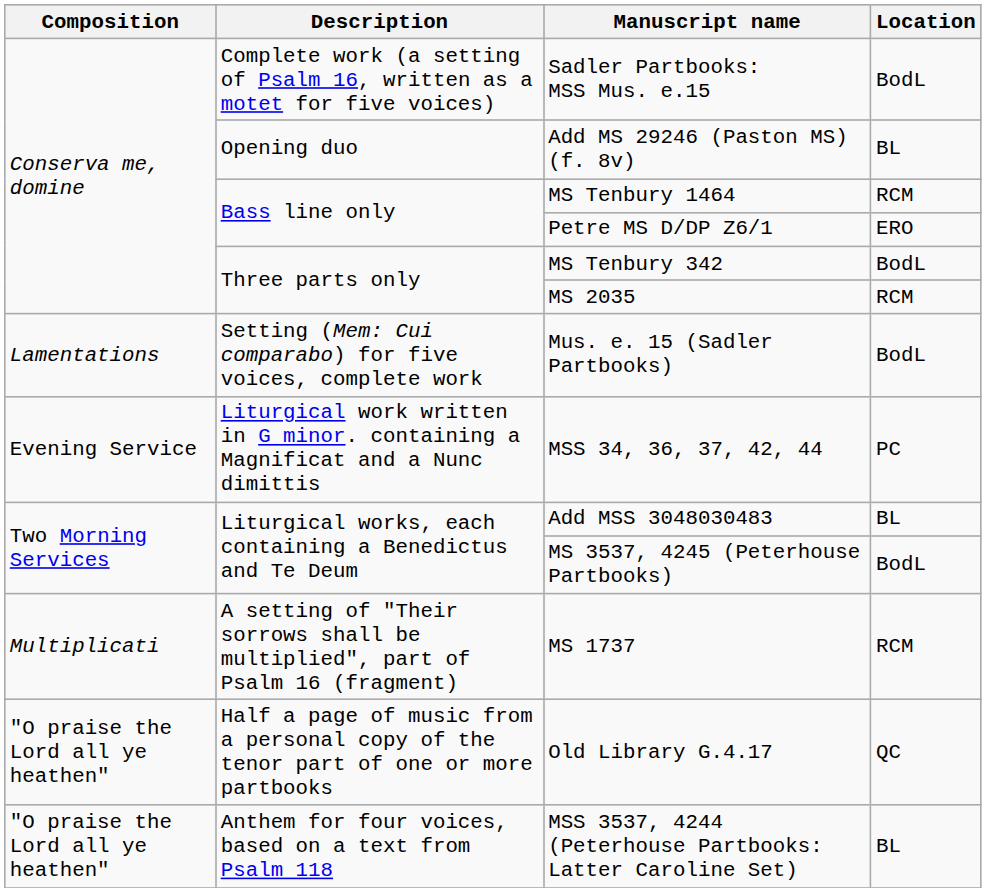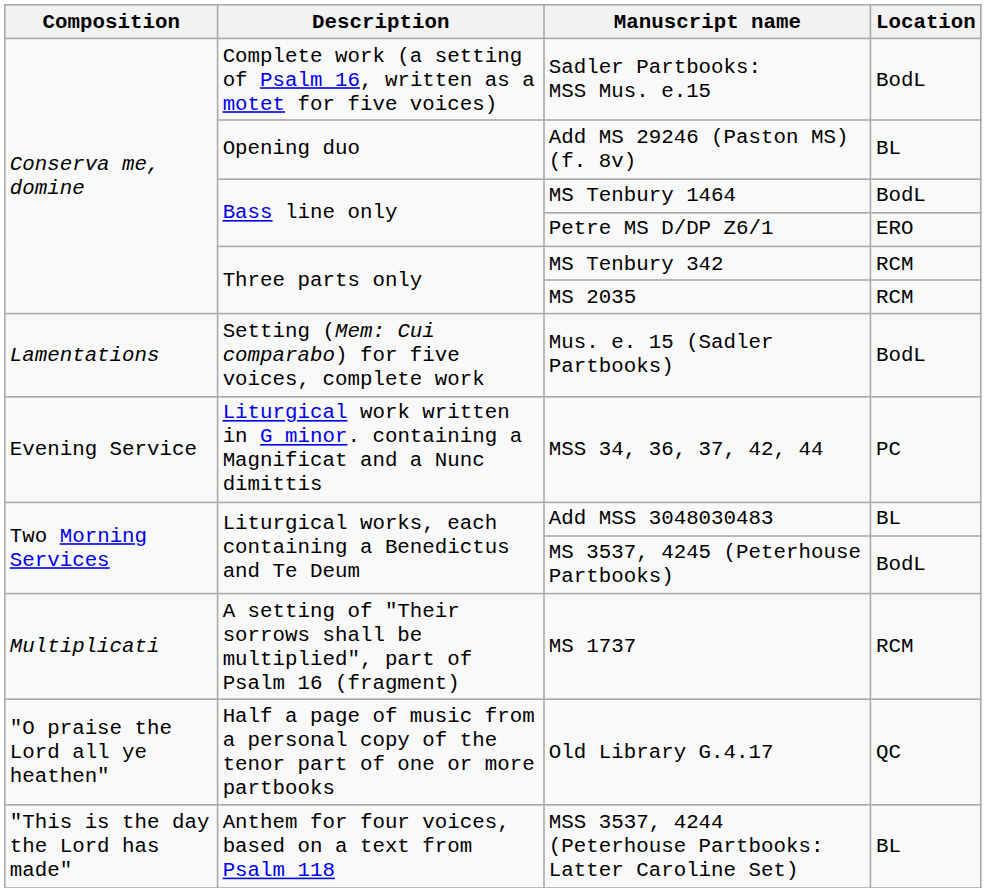MS Tenbury 1464 | Location: RCM -> BodL
MS Tenbury 342 | Location: BodL -> RCM
MSS 3537, 4244 (Peterhouse Partbooks: Latter Caroline Set) | Composition: "O praise the Lord all ye heathen" -> "This is the day the Lord has made"
